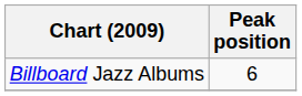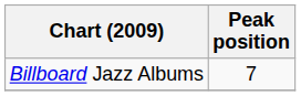Billboard Jazz Albums | Peak position: 6 -> 7
